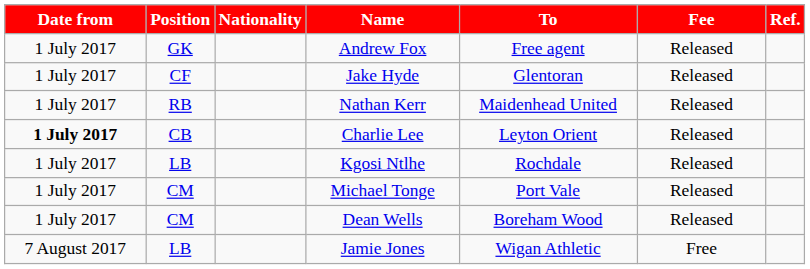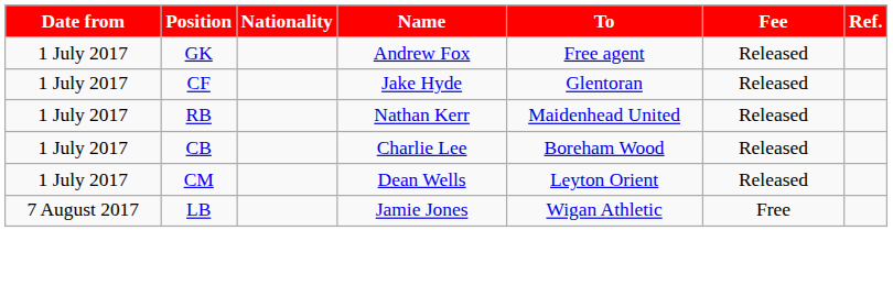Charlie Lee | Date from: bold -> normal
Charlie Lee | To: Leyton Orient -> Boreham Wood
- row: 1 July 2017 | LB | Kgosi Ntlhe | Rochdale | Released
- row: 1 July 2017 | CM | Michael Tonge | Port Vale | Released
Dean Wells | To: Boreham Wood -> Leyton Orient
